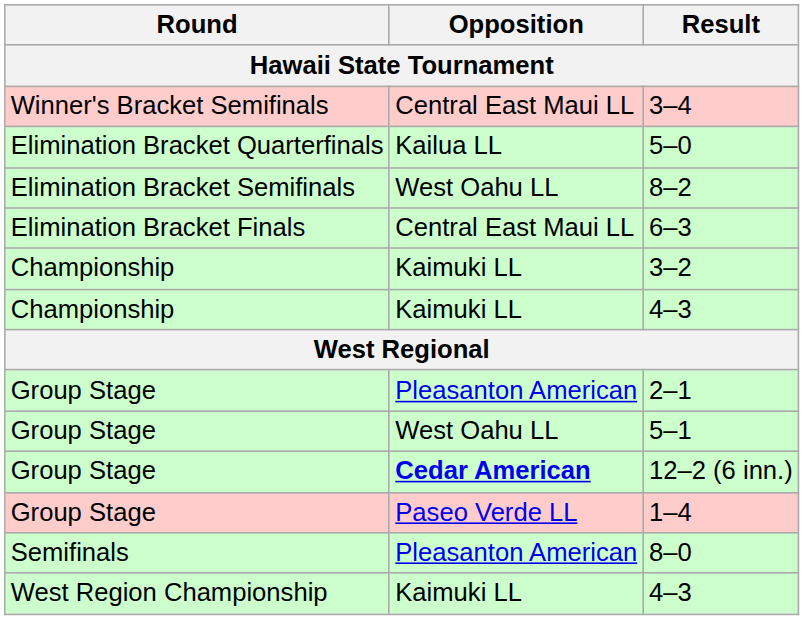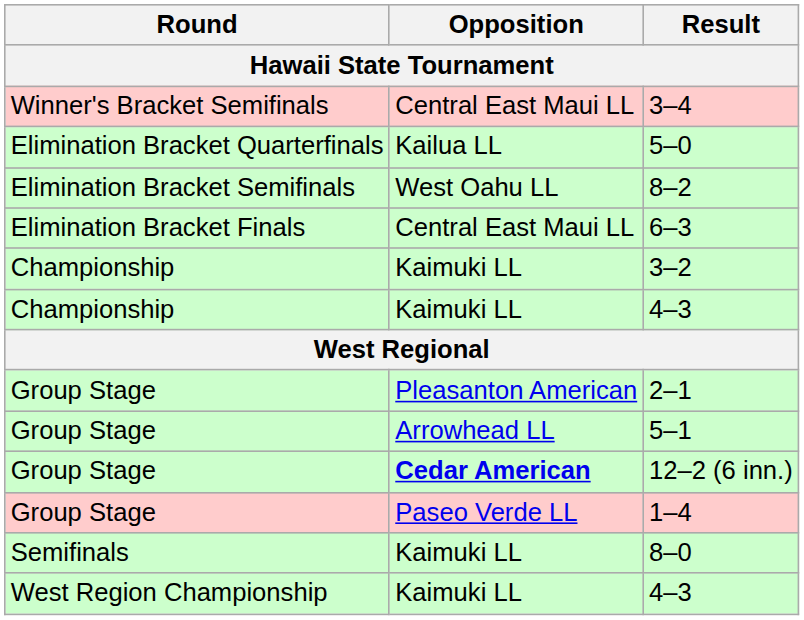5–1 | Opposition: West Oahu LL -> Arrowhead LL
8–0 | Opposition: Pleasanton American -> Kaimuki LL
